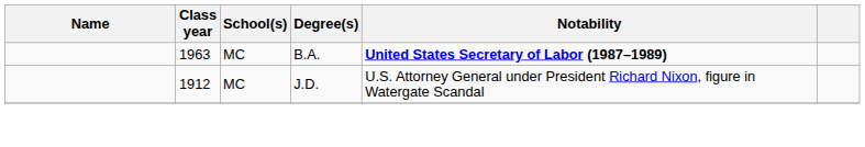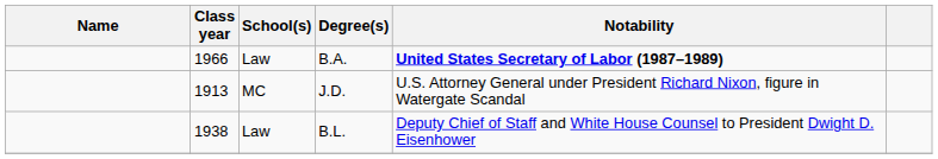B.A. | Class year: 1963 -> 1966
B.A. | School(s): MC -> Law
J.D. | Class year: 1912 -> 1913
+ row: 1938 | Law | B.L. | Deputy Chief of Staff and White House Counsel to President Dwight D. Eisenhower
